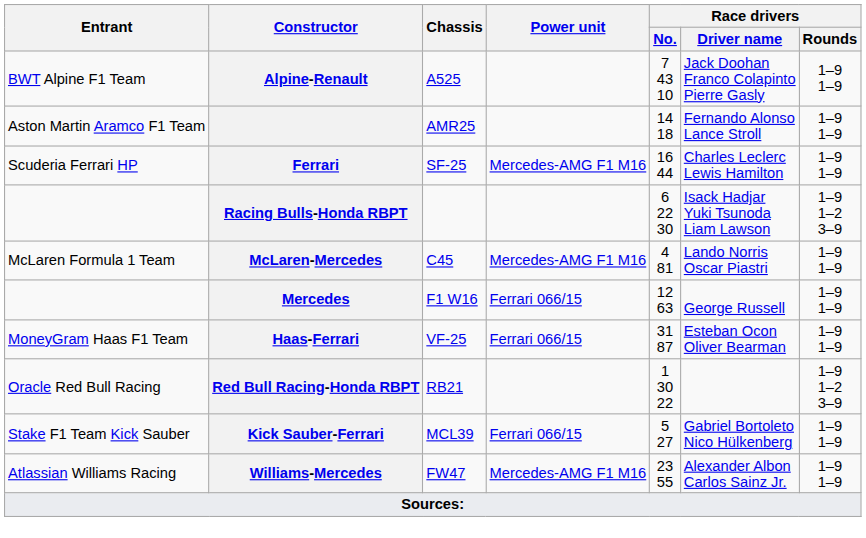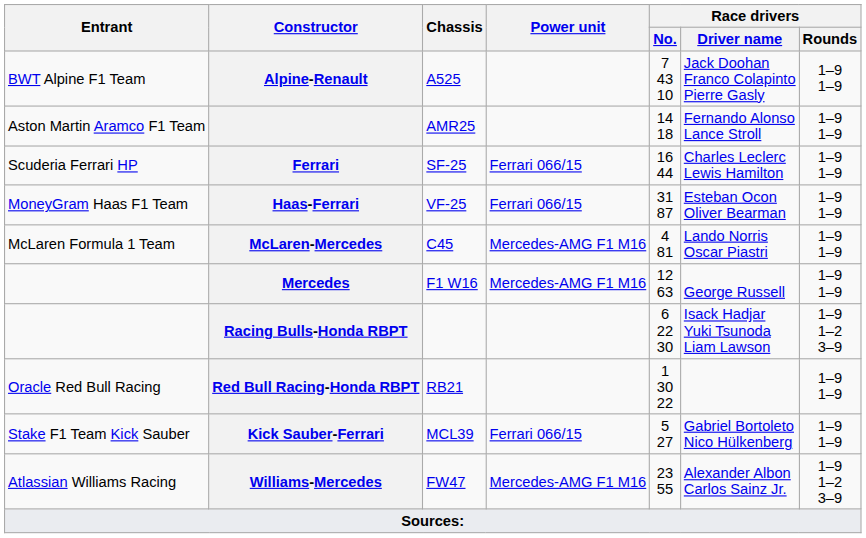Ferrari | Power unit: Mercedes-AMG F1 M16 -> Ferrari 066/15
rows swapped: Haas-Ferrari <-> Racing Bulls-Honda RBPT
Mercedes | Power unit: Ferrari 066/15 -> Mercedes-AMG F1 M16
Red Bull Racing-Honda RBPT | Race drivers / Rounds: 1–9 1–2 3–9 -> 1–9 1–9
Williams-Mercedes | Race drivers / Rounds: 1–9 1–9 -> 1–9 1–2 3–9
